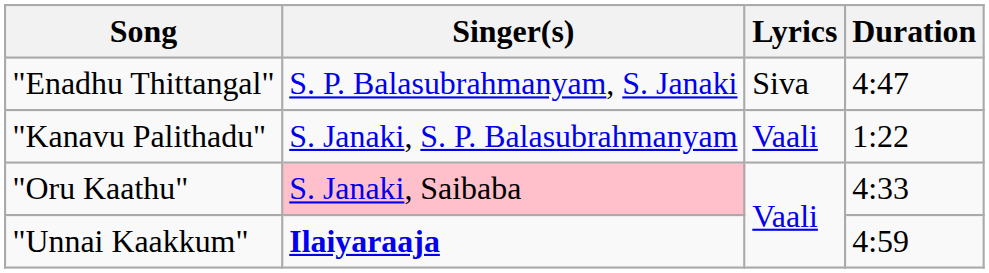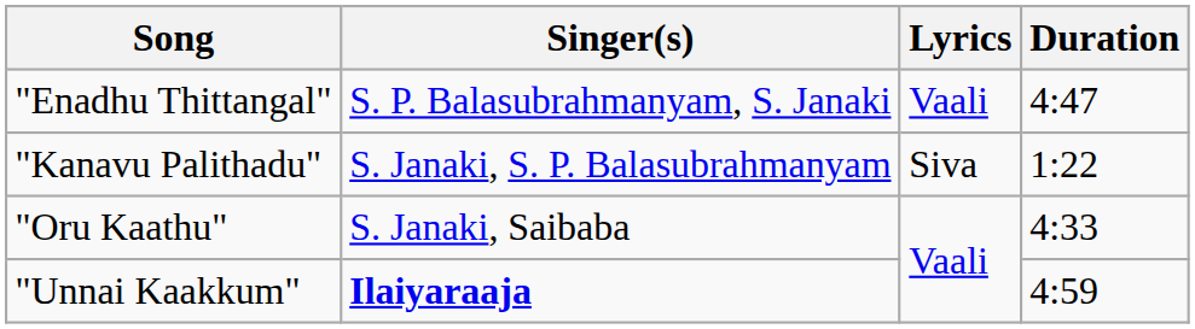"Enadhu Thittangal" | Lyrics: Siva -> Vaali
"Kanavu Palithadu" | Lyrics: Vaali -> Siva
"Oru Kaathu" | Singer(s): pink background -> no background
